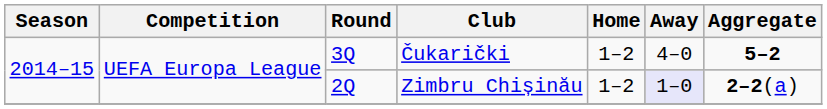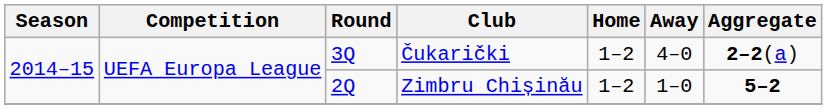Čukarički | Aggregate: 5–2 -> 2–2(a)
Zimbru Chișinău | Away: lavender background -> no background
Zimbru Chișinău | Aggregate: 2–2(a) -> 5–2
